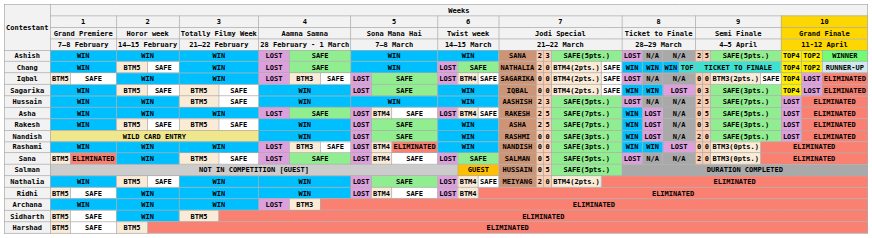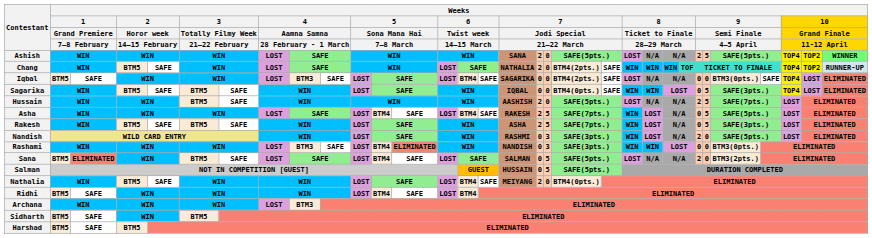Ashish | column 19: 3 -> 0
Iqbal | column 28: BTM3(2pts.) -> BTM3(0pts.)
Sagarika | column 20: BTM4(2pts.) -> BTM4(0pts.)
Sagarika | column 27: 3 -> 5
Hussain | column 19: 3 -> 0
Rakesh | column 27: 3 -> 5
Nandish | column 19: 0 -> 3
Rashami | column 19: 0 -> 3
Sana | column 28: BTM3(0pts.) -> BTM3(2pts.)
Nathalia | column 20: BTM4(2pts.) -> BTM4(0pts.)
